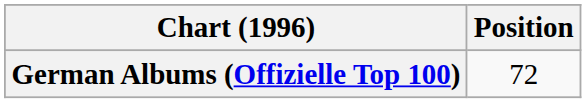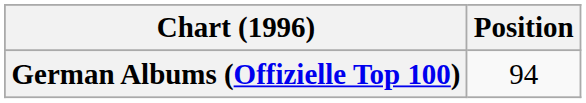German Albums (Offizielle Top 100) | Position: 72 -> 94
